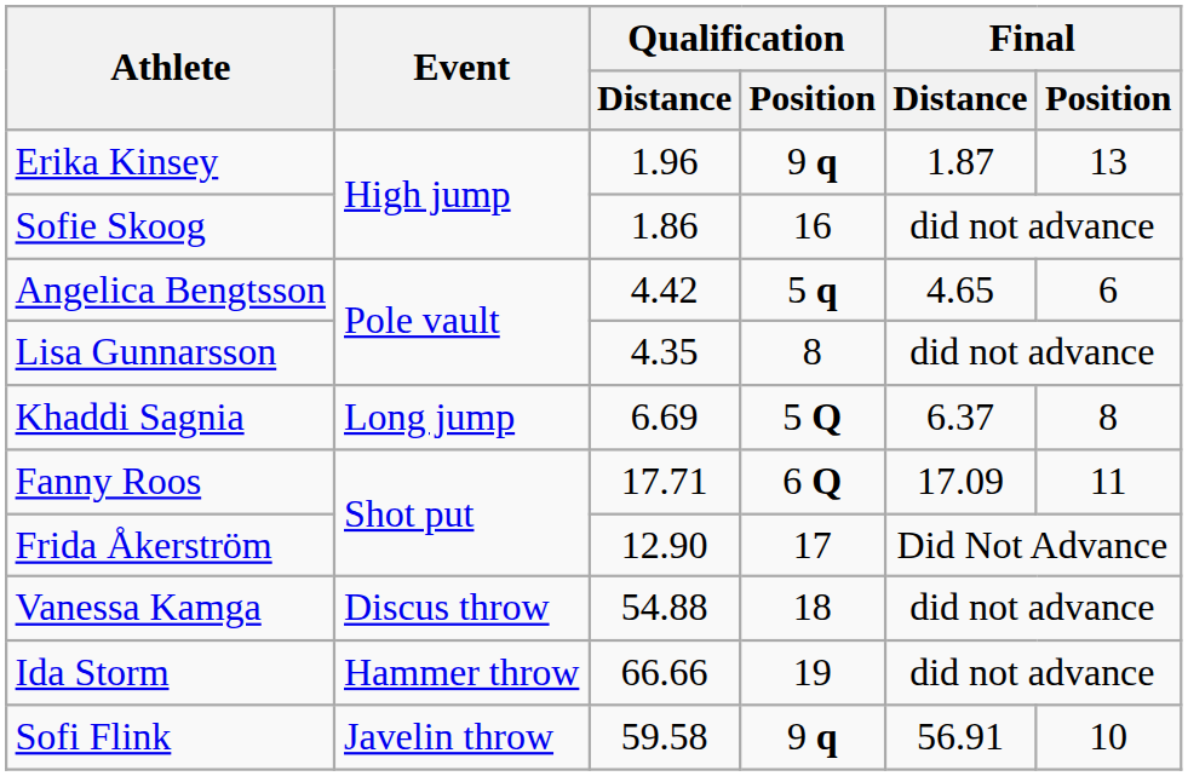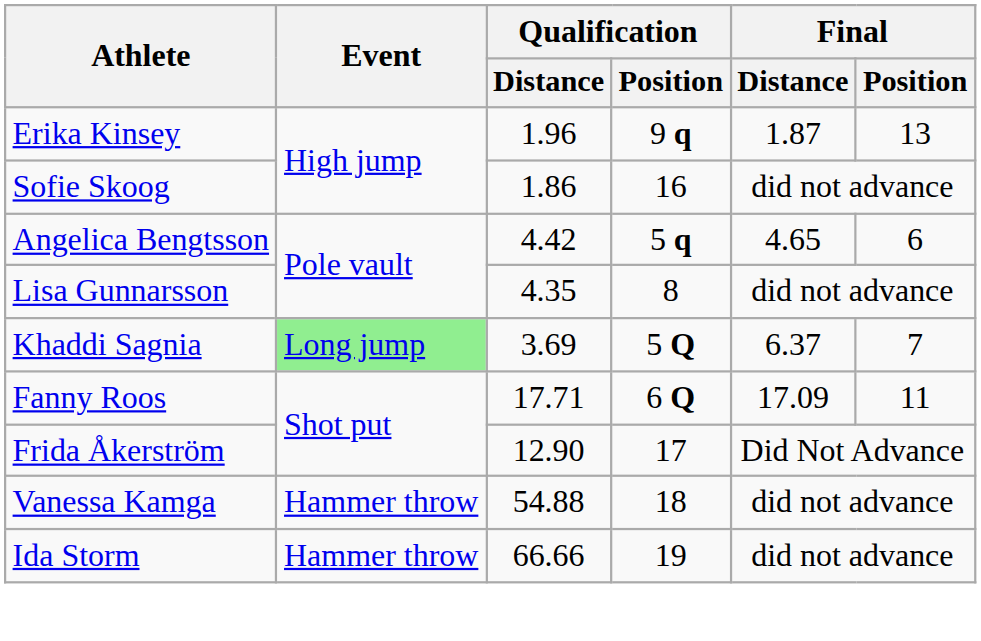Khaddi Sagnia | Event: no background -> lightgreen background
Khaddi Sagnia | Qualification / Distance: 6.69 -> 3.69
Khaddi Sagnia | Final / Position: 8 -> 7
Vanessa Kamga | Event: Discus throw -> Hammer throw
- row: Sofi Flink | Javelin throw | 59.58 | 9 q | 56.91 | 10
